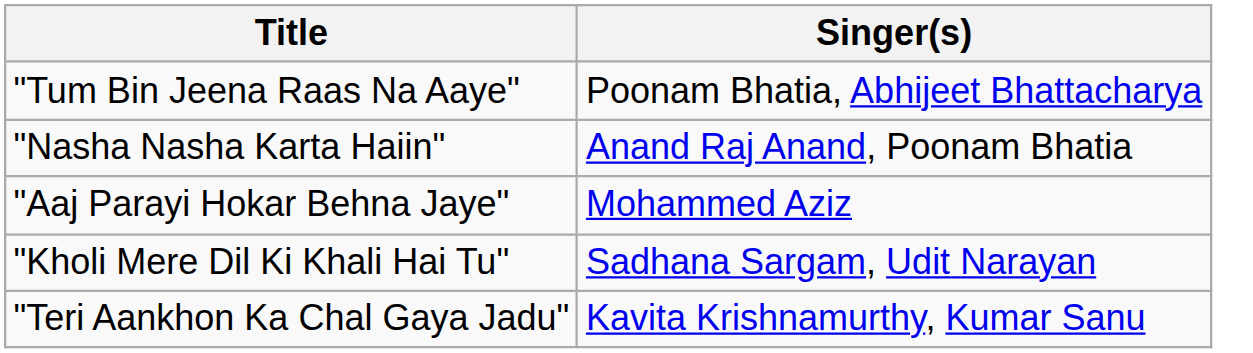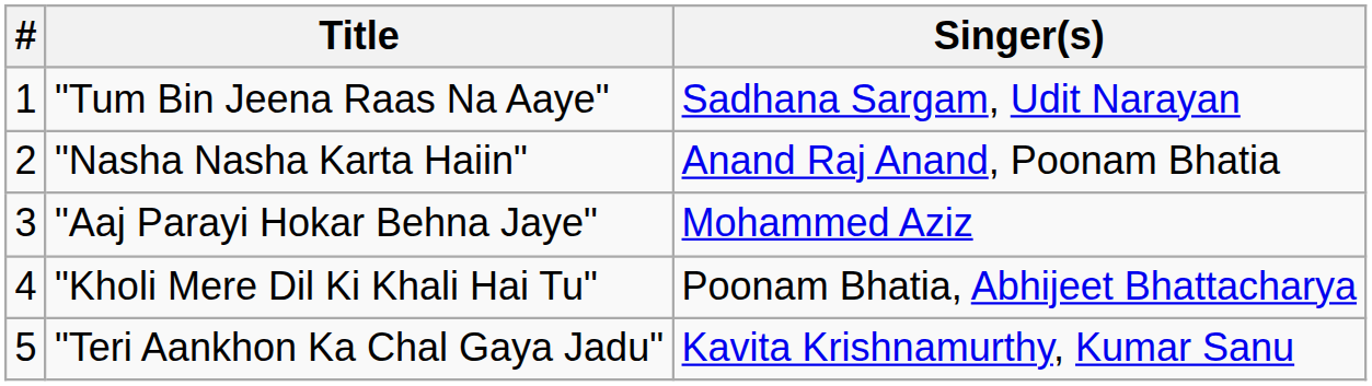+ column: # | 1 | 2 | 3 | 4 | 5
"Tum Bin Jeena Raas Na Aaye" | Singer(s): Poonam Bhatia, Abhijeet Bhattacharya -> Sadhana Sargam, Udit Narayan
"Kholi Mere Dil Ki Khali Hai Tu" | Singer(s): Sadhana Sargam, Udit Narayan -> Poonam Bhatia, Abhijeet Bhattacharya
